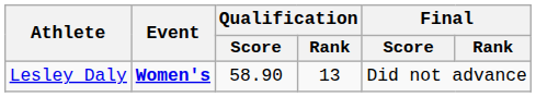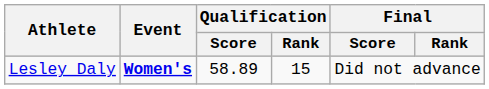Lesley Daly | Qualification / Score: 58.90 -> 58.89
Lesley Daly | Qualification / Rank: 13 -> 15
